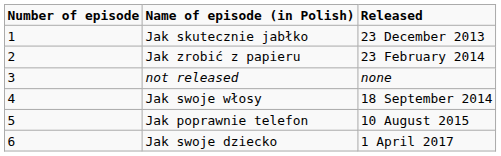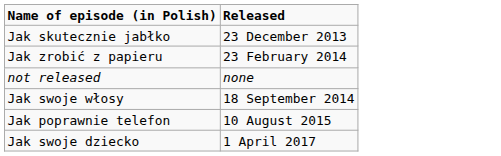- column: Number of episode | 1 | 2 | 3 | 4 | 5 | 6
